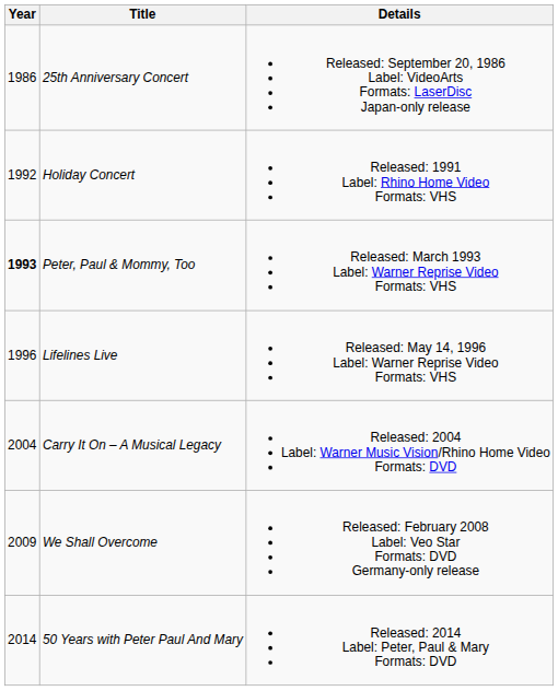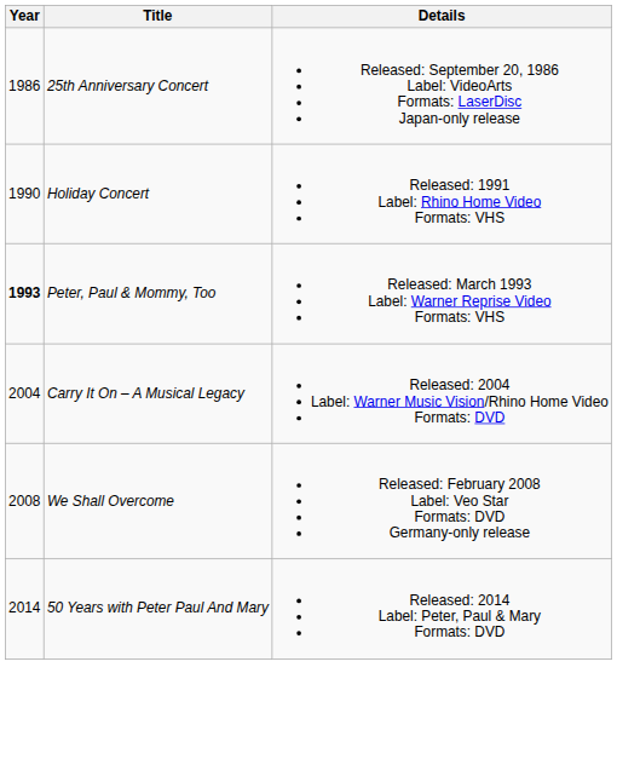Holiday Concert | Year: 1992 -> 1990
- row: 1996 | Lifelines Live | Released: May 14, 1996 Label: Warner Reprise Video Formats: VHS
We Shall Overcome | Year: 2009 -> 2008
